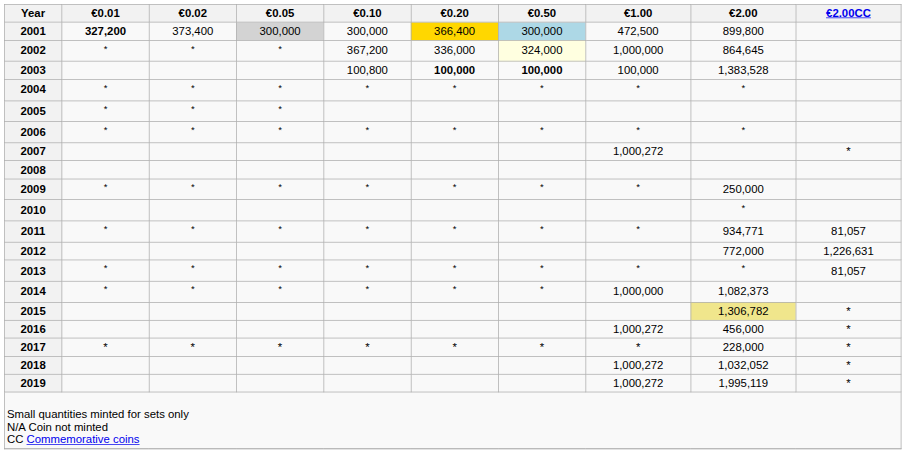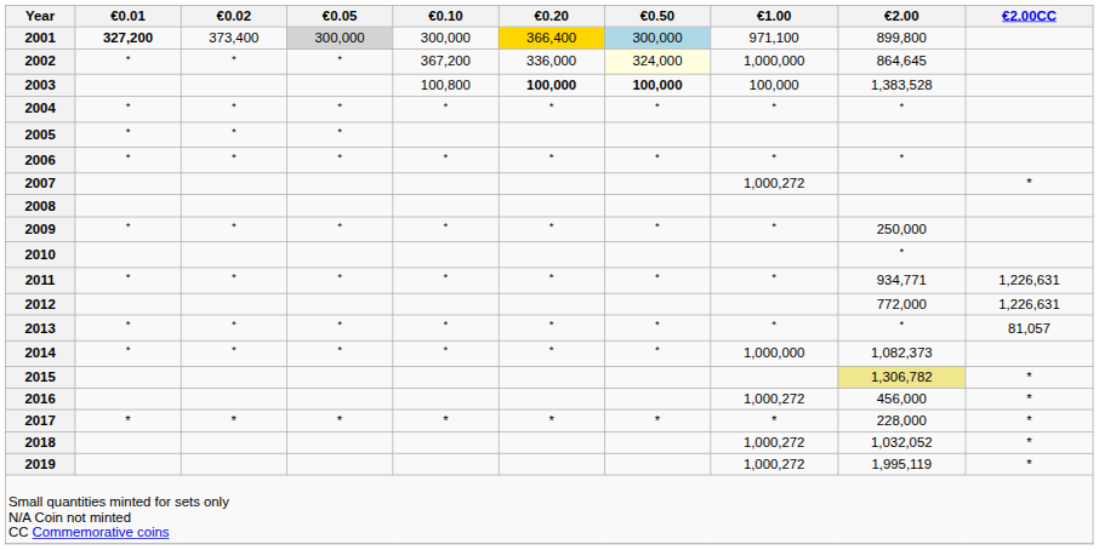2001 | €1.00: 472,500 -> 971,100
2011 | €2.00CC: 81,057 -> 1,226,631
